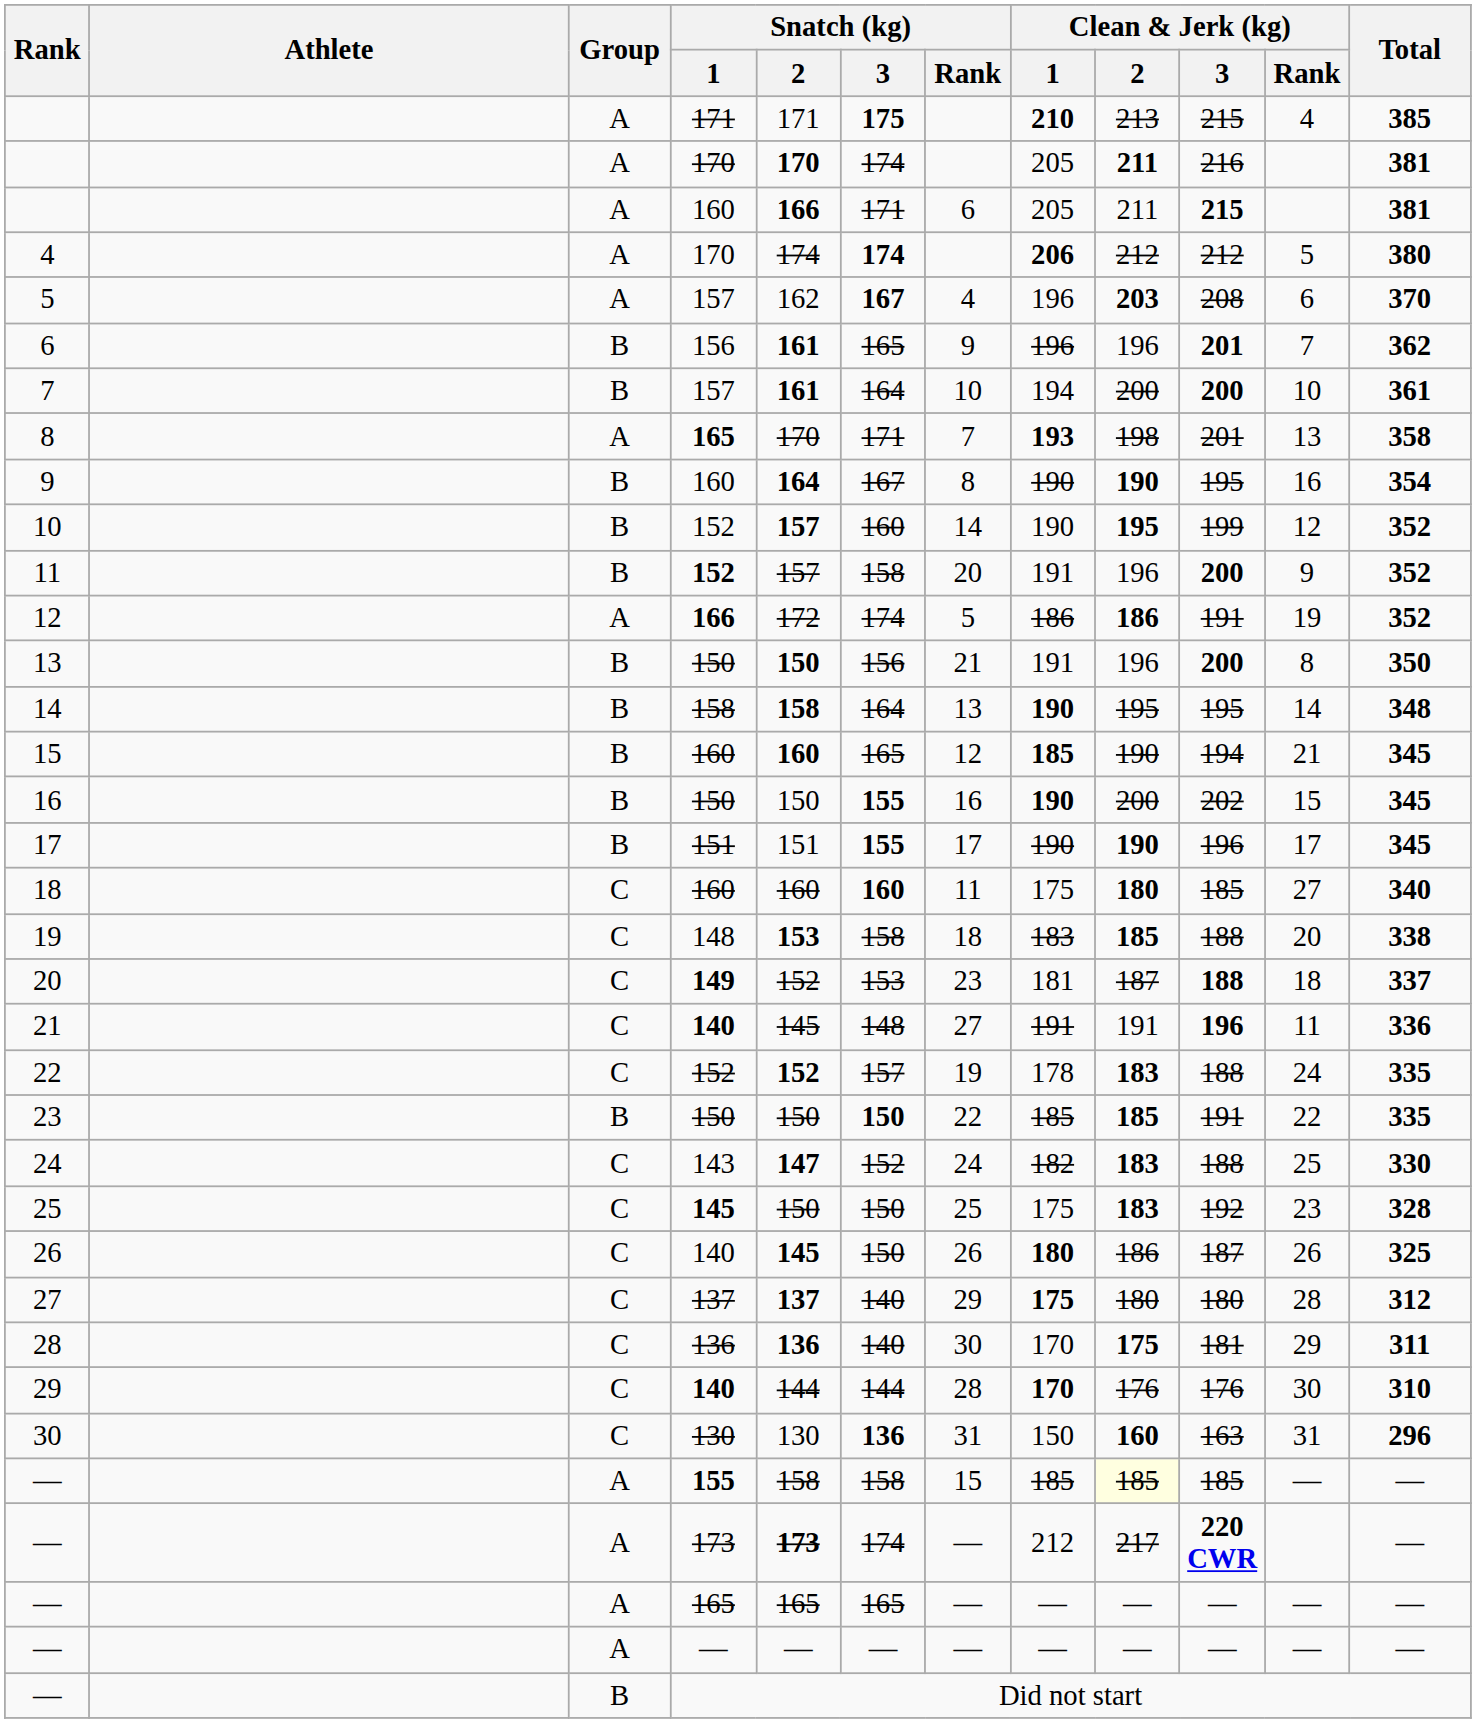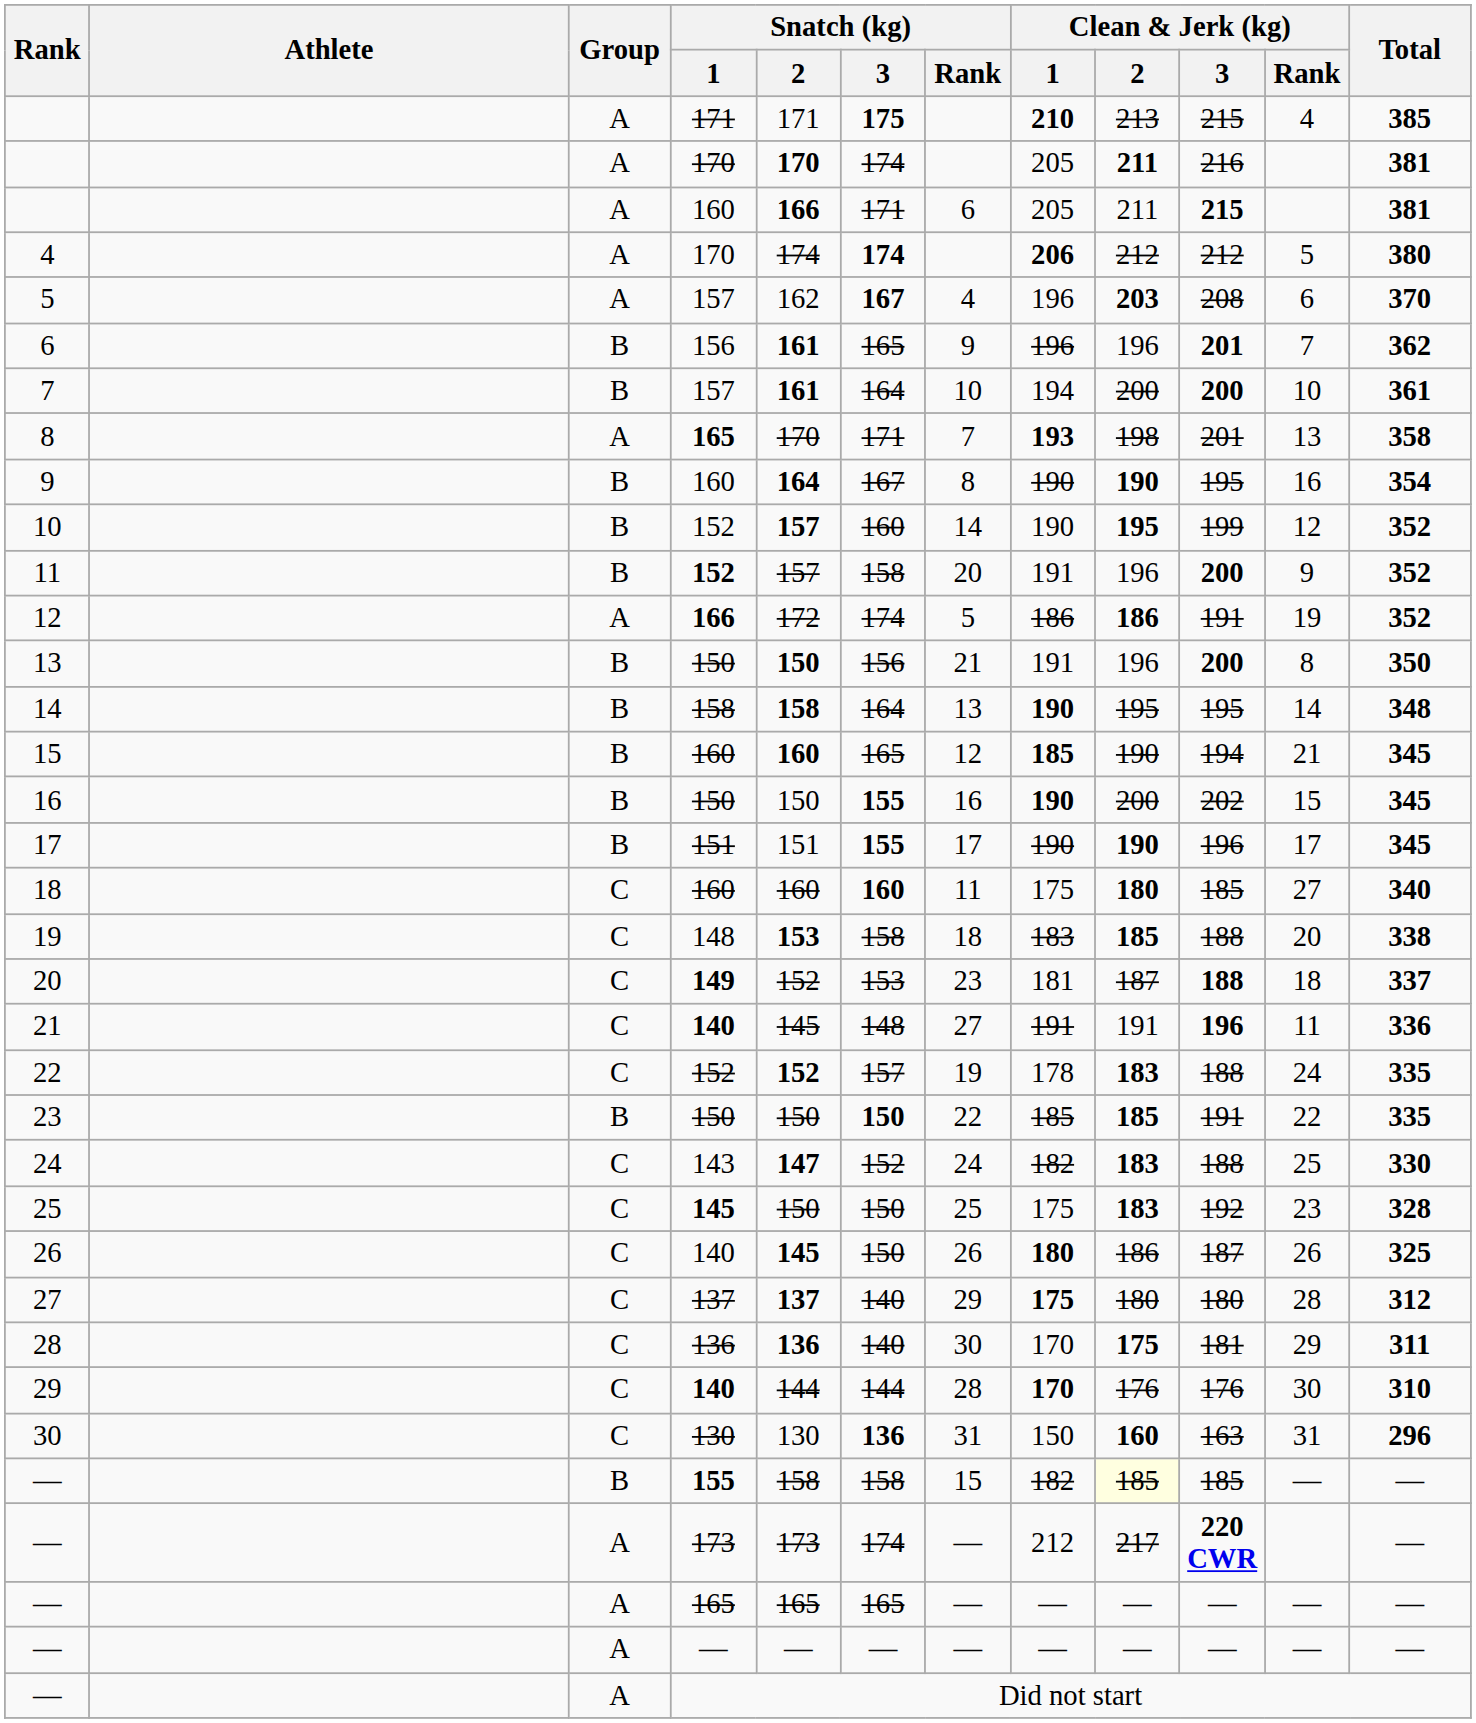— / 155 | Group: A -> B
— / 155 | Clean & Jerk (kg) / 1: 185 -> 182
— / 173 | Snatch (kg) / 2: bold -> normal
— / Did not start | Group: B -> A
